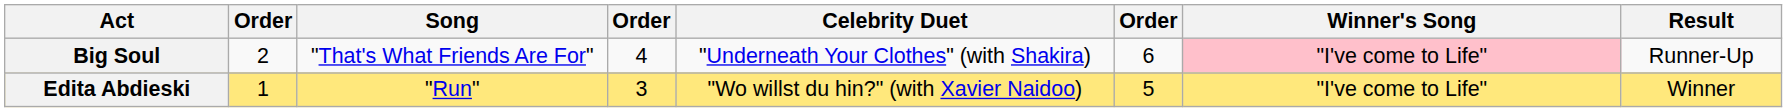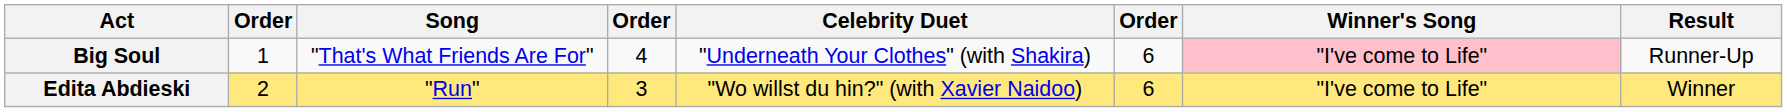Big Soul | column 2: 2 -> 1
Edita Abdieski | column 2: 1 -> 2
Edita Abdieski | column 6: 5 -> 6
